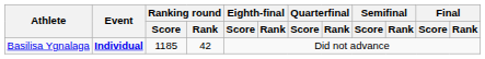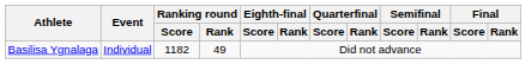Basilisa Ygnalaga | Event: bold -> normal
Basilisa Ygnalaga | Ranking round / Score: 1185 -> 1182
Basilisa Ygnalaga | Ranking round / Rank: 42 -> 49
